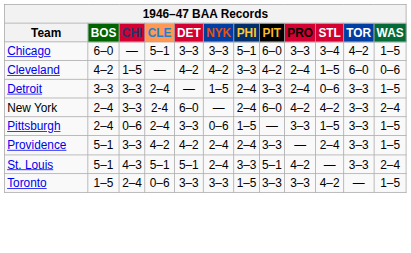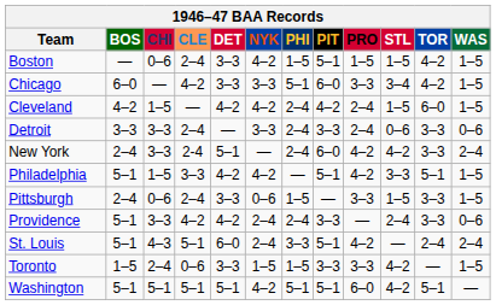+ row: Boston | — | 0–6 | 2–4 | 3–3 | 4–2 | 1–5 | 5–1 | 1–5 | 1–5 | 4–2 | 1–5
Chicago | CLE: 5–1 -> 4–2
Cleveland | PHI: 3–3 -> 2–4
Cleveland | WAS: 0–6 -> 1–5
Detroit | NYK: 1–5 -> 3–3
Detroit | WAS: 1–5 -> 0–6
New York | DET: 6–0 -> 5–1
+ row: Philadelphia | 5–1 | 1–5 | 3–3 | 4–2 | 4–2 | — | 5–1 | 4–2 | 3–3 | 5–1 | 1–5
Providence | WAS: 1–5 -> 0–6
St. Louis | DET: 5–1 -> 6–0
St. Louis | TOR: 3–3 -> 2–4
Toronto | NYK: 3–3 -> 1–5
+ row: Washington | 5–1 | 5–1 | 5–1 | 5–1 | 4–2 | 5–1 | 5–1 | 6–0 | 4–2 | 5–1 | —
